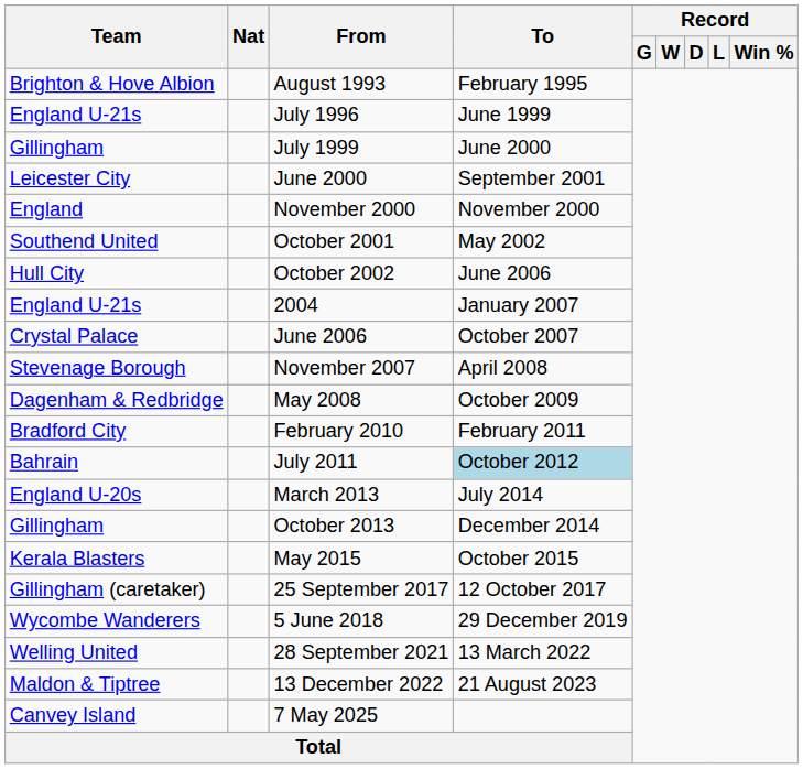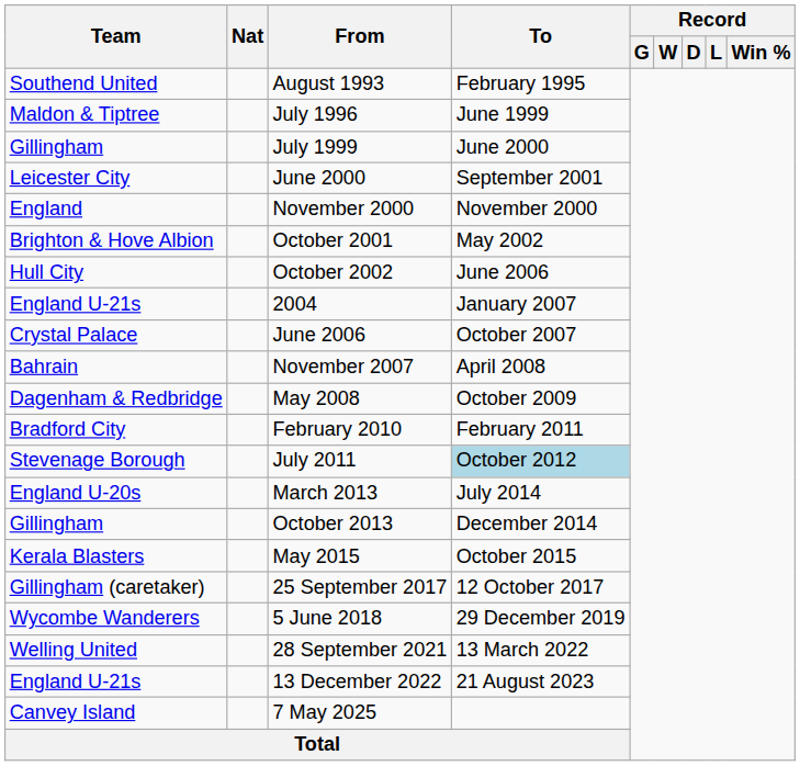August 1993 | Team: Brighton & Hove Albion -> Southend United
July 1996 | Team: England U-21s -> Maldon & Tiptree
October 2001 | Team: Southend United -> Brighton & Hove Albion
November 2007 | Team: Stevenage Borough -> Bahrain
July 2011 | Team: Bahrain -> Stevenage Borough
13 December 2022 | Team: Maldon & Tiptree -> England U-21s
